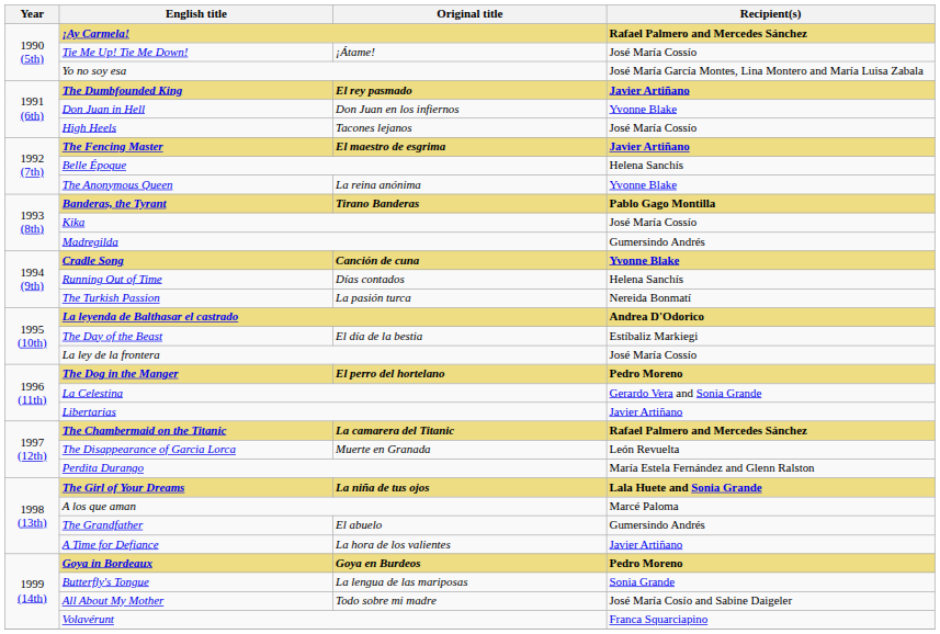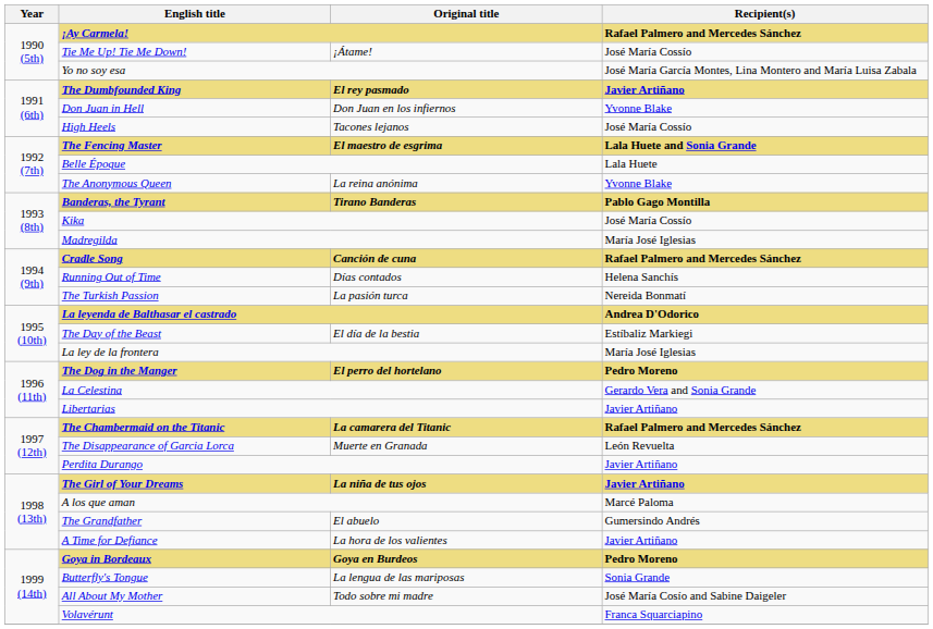The Fencing Master | Recipient(s): Javier Artiñano -> Lala Huete and Sonia Grande
Belle Époque | Recipient(s): Helena Sanchís -> Lala Huete
Madregilda | Recipient(s): Gumersindo Andrés -> María José Iglesias
Cradle Song | Recipient(s): Yvonne Blake -> Rafael Palmero and Mercedes Sánchez
La ley de la frontera | Recipient(s): José María Cossío -> María José Iglesias
Perdita Durango | Recipient(s): María Estela Fernández and Glenn Ralston -> Javier Artiñano
The Girl of Your Dreams | Recipient(s): Lala Huete and Sonia Grande -> Javier Artiñano
